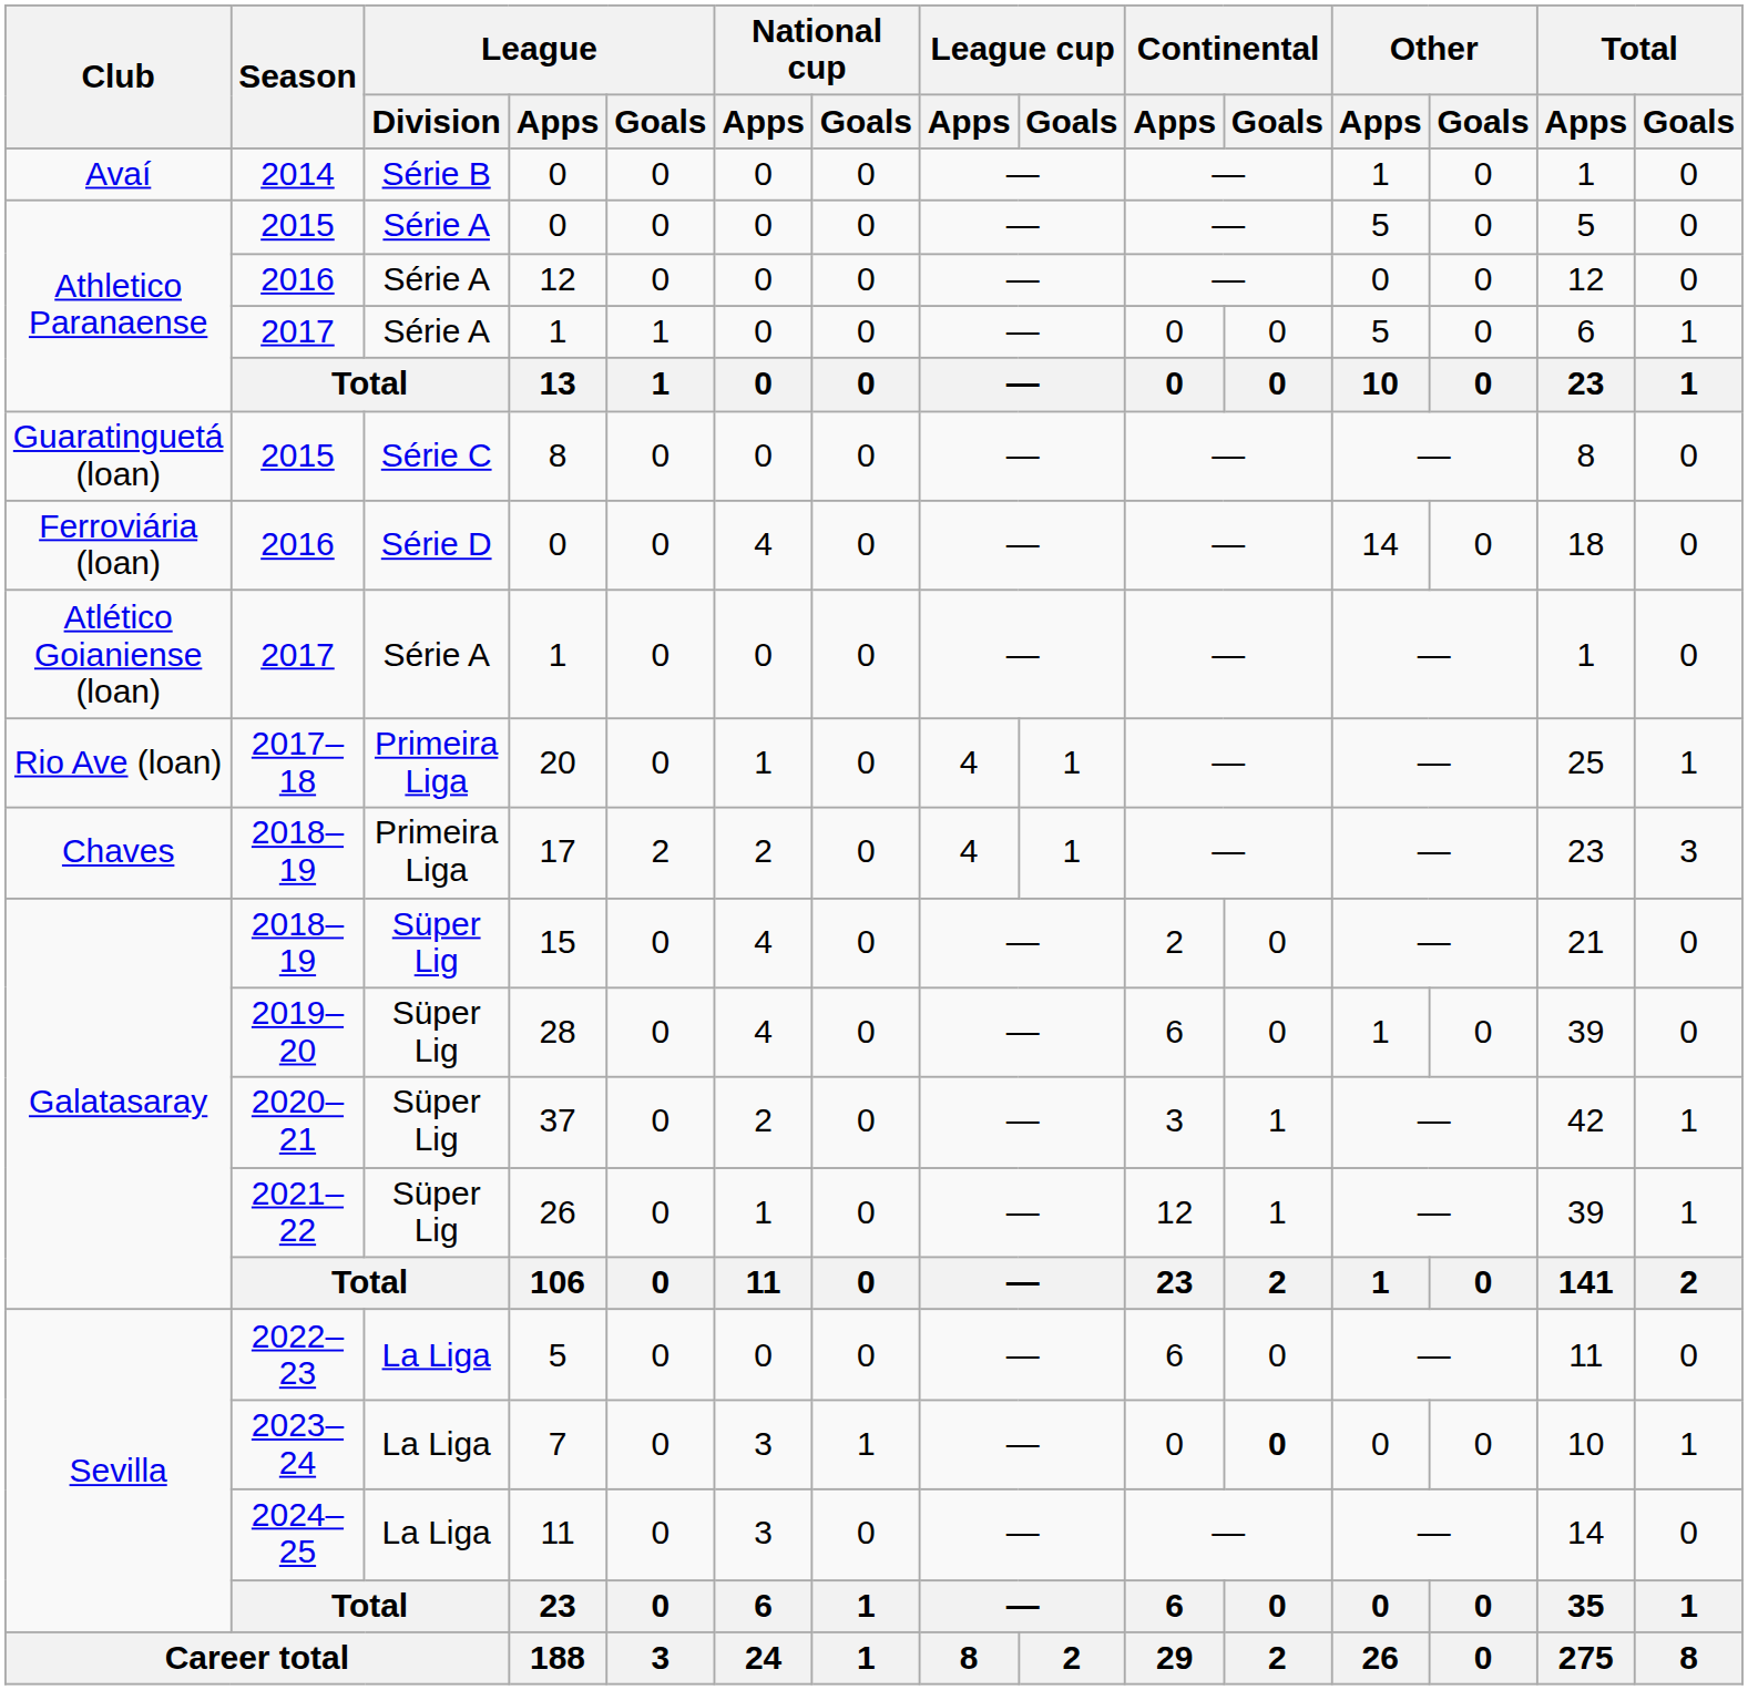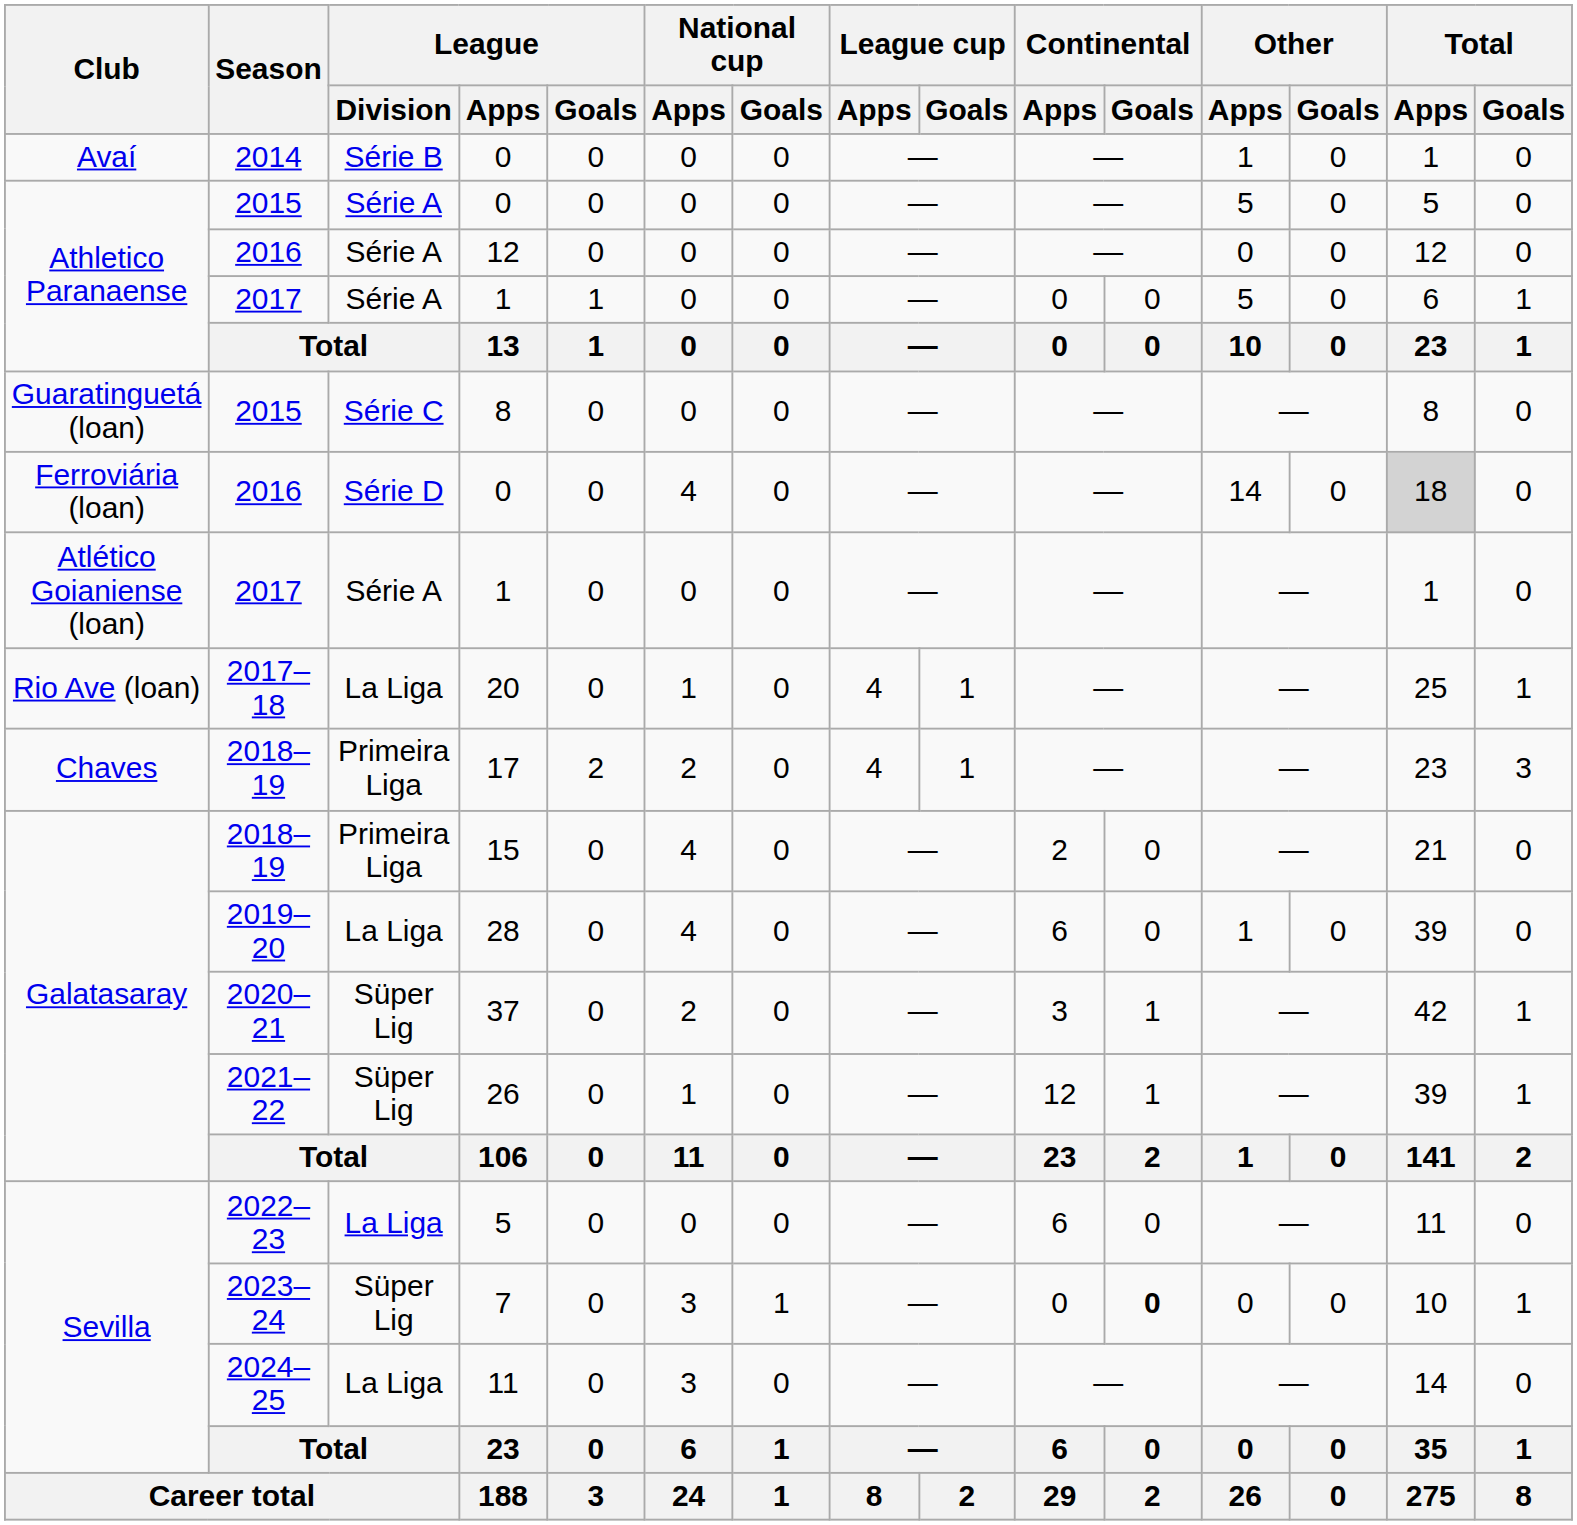Ferroviária (loan) / 0 | Total / Apps: no background -> lightgrey background
20 | League / Division: Primeira Liga -> La Liga
15 | League / Division: Süper Lig -> Primeira Liga
28 | League / Division: Süper Lig -> La Liga
7 | League / Division: La Liga -> Süper Lig
